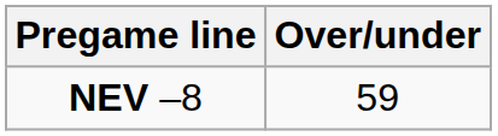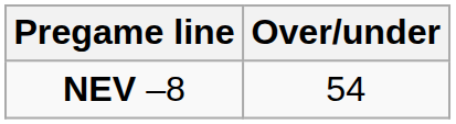NEV –8 | Over/under: 59 -> 54
